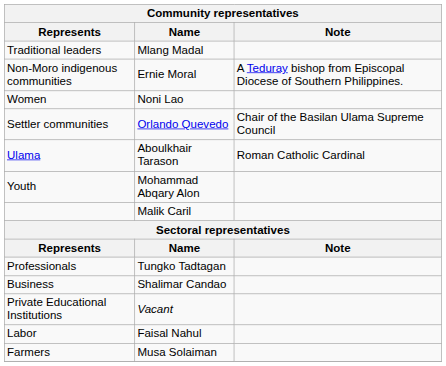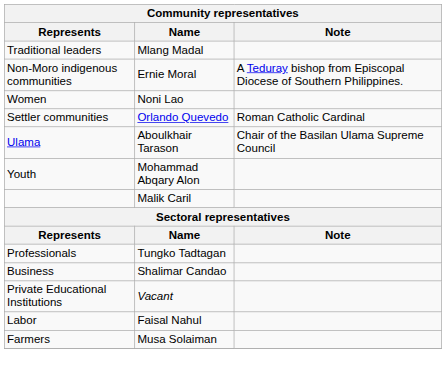Settler communities | Note: Chair of the Basilan Ulama Supreme Council -> Roman Catholic Cardinal
Ulama | Note: Roman Catholic Cardinal -> Chair of the Basilan Ulama Supreme Council
